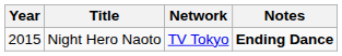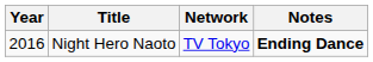Night Hero Naoto | Year: 2015 -> 2016
